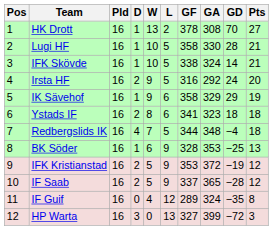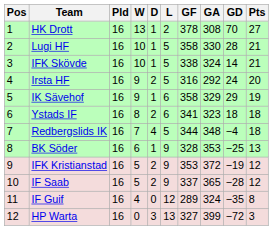columns swapped: W <-> D
